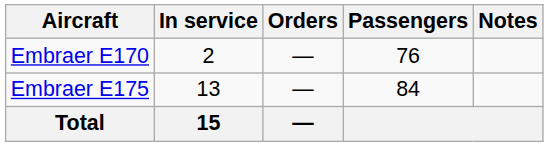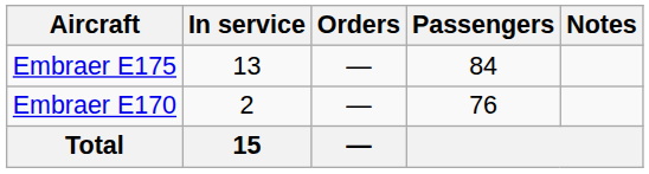rows swapped: Embraer E170 <-> Embraer E175
